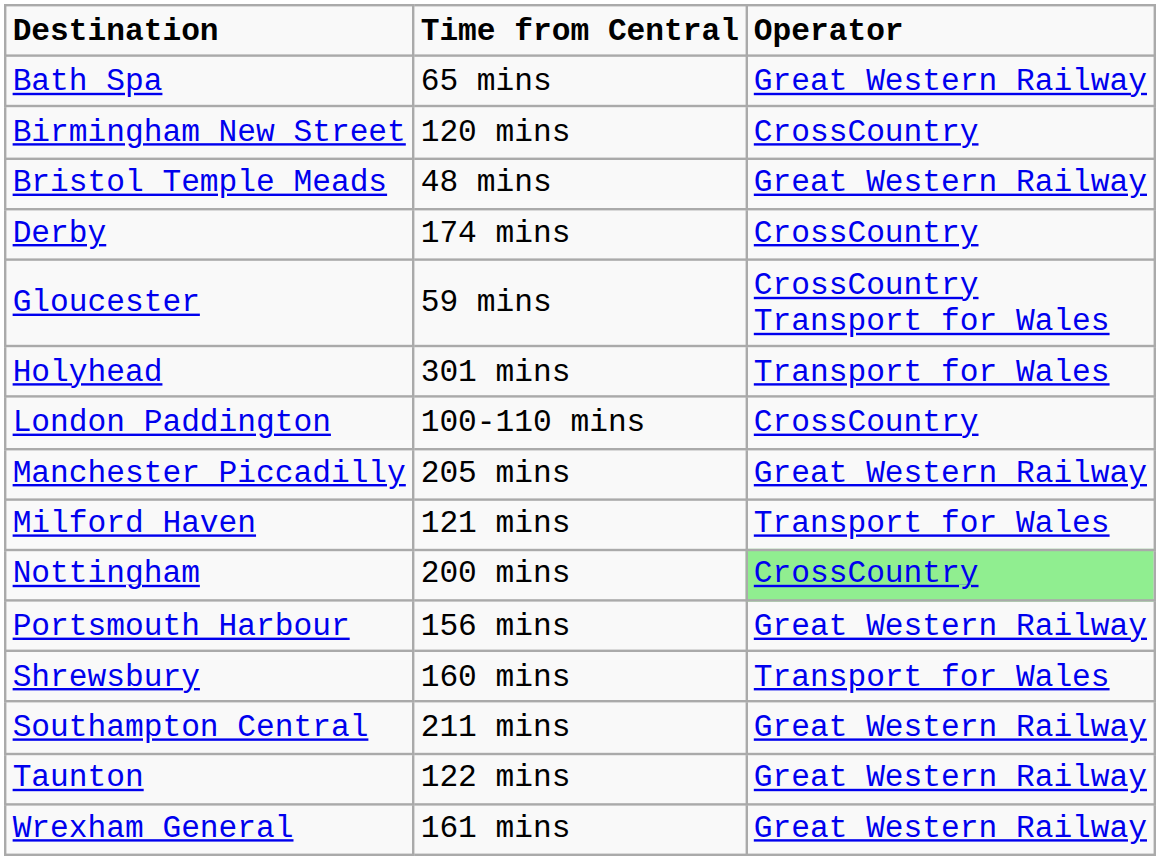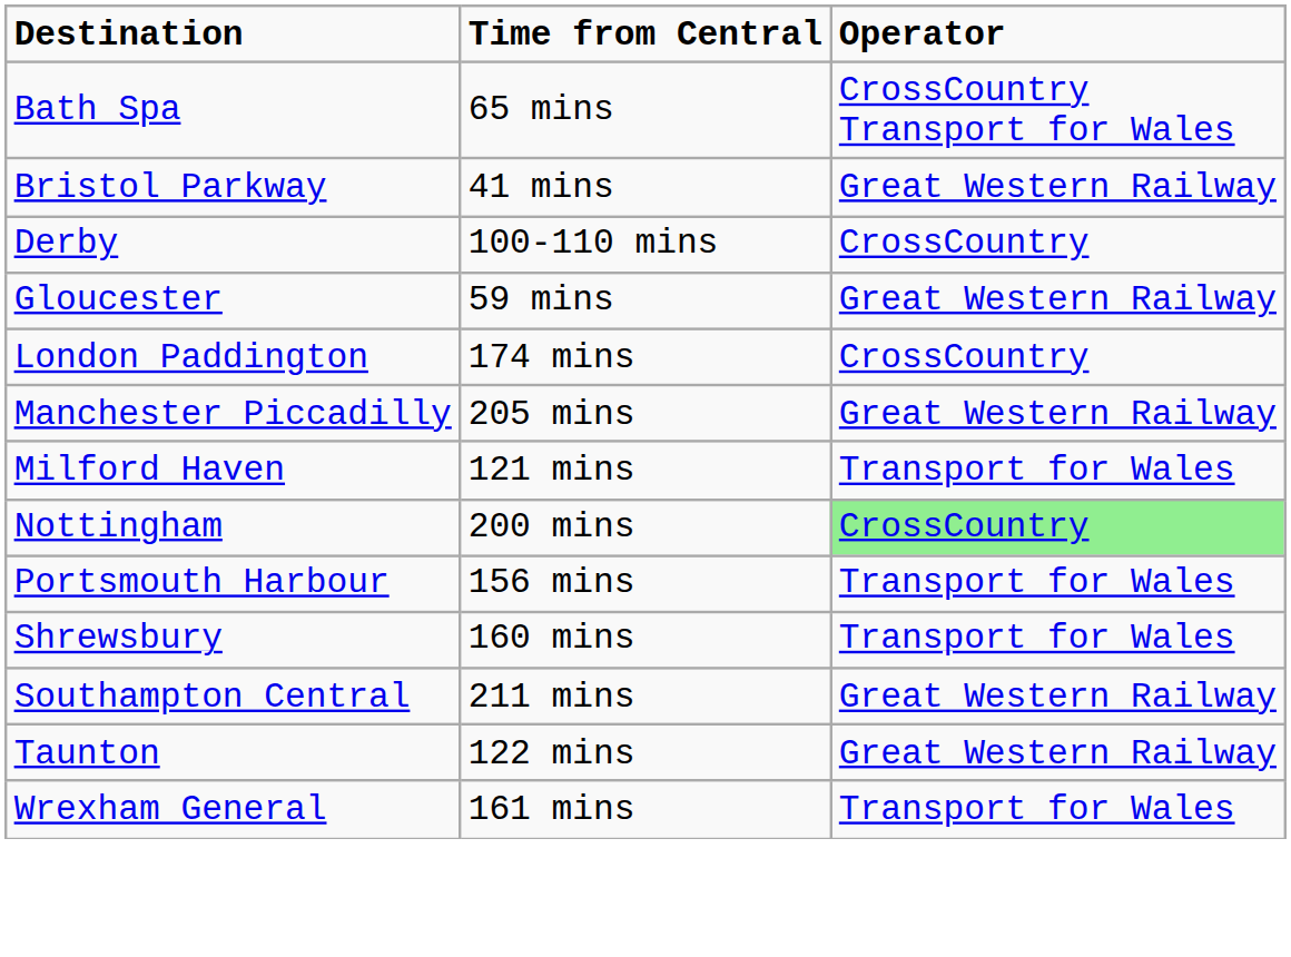Bath Spa | Operator: Great Western Railway -> CrossCountry Transport for Wales
- row: Birmingham New Street | 120 mins | CrossCountry
+ row: Bristol Parkway | 41 mins | Great Western Railway
- row: Bristol Temple Meads | 48 mins | Great Western Railway
Derby | Time from Central: 174 mins -> 100-110 mins
Gloucester | Operator: CrossCountry Transport for Wales -> Great Western Railway
- row: Holyhead | 301 mins | Transport for Wales
London Paddington | Time from Central: 100-110 mins -> 174 mins
Portsmouth Harbour | Operator: Great Western Railway -> Transport for Wales
Wrexham General | Operator: Great Western Railway -> Transport for Wales
